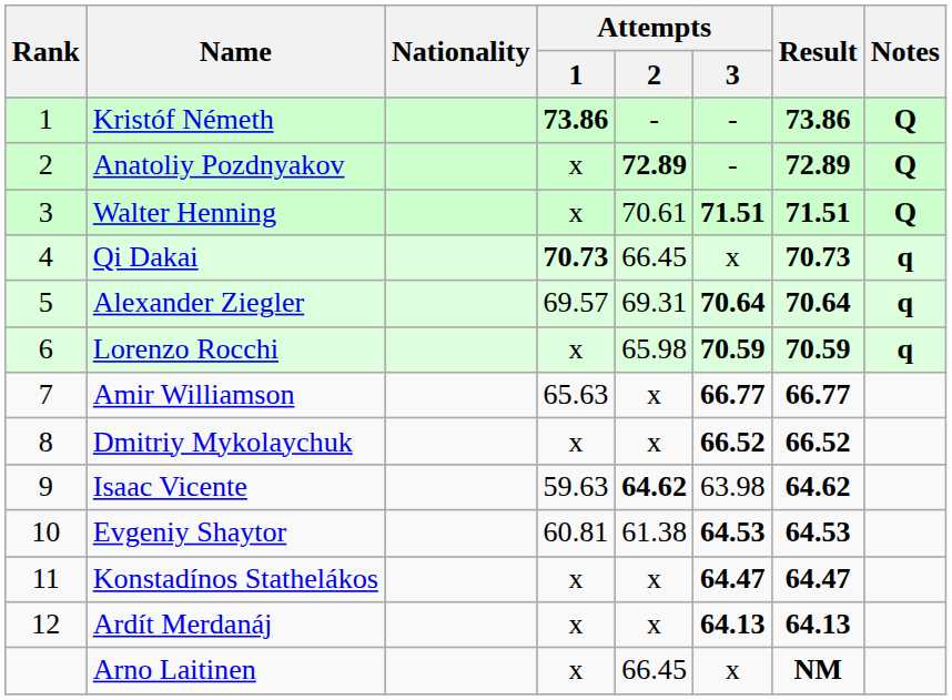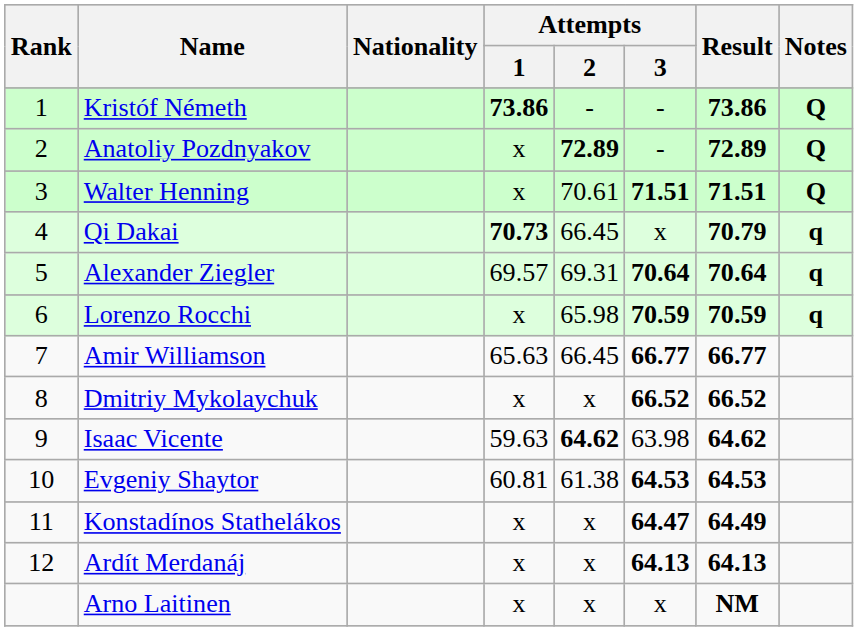Qi Dakai | Result: 70.73 -> 70.79
Amir Williamson | Attempts / 2: x -> 66.45
Konstadínos Stathelákos | Result: 64.47 -> 64.49
Arno Laitinen | Attempts / 2: 66.45 -> x
